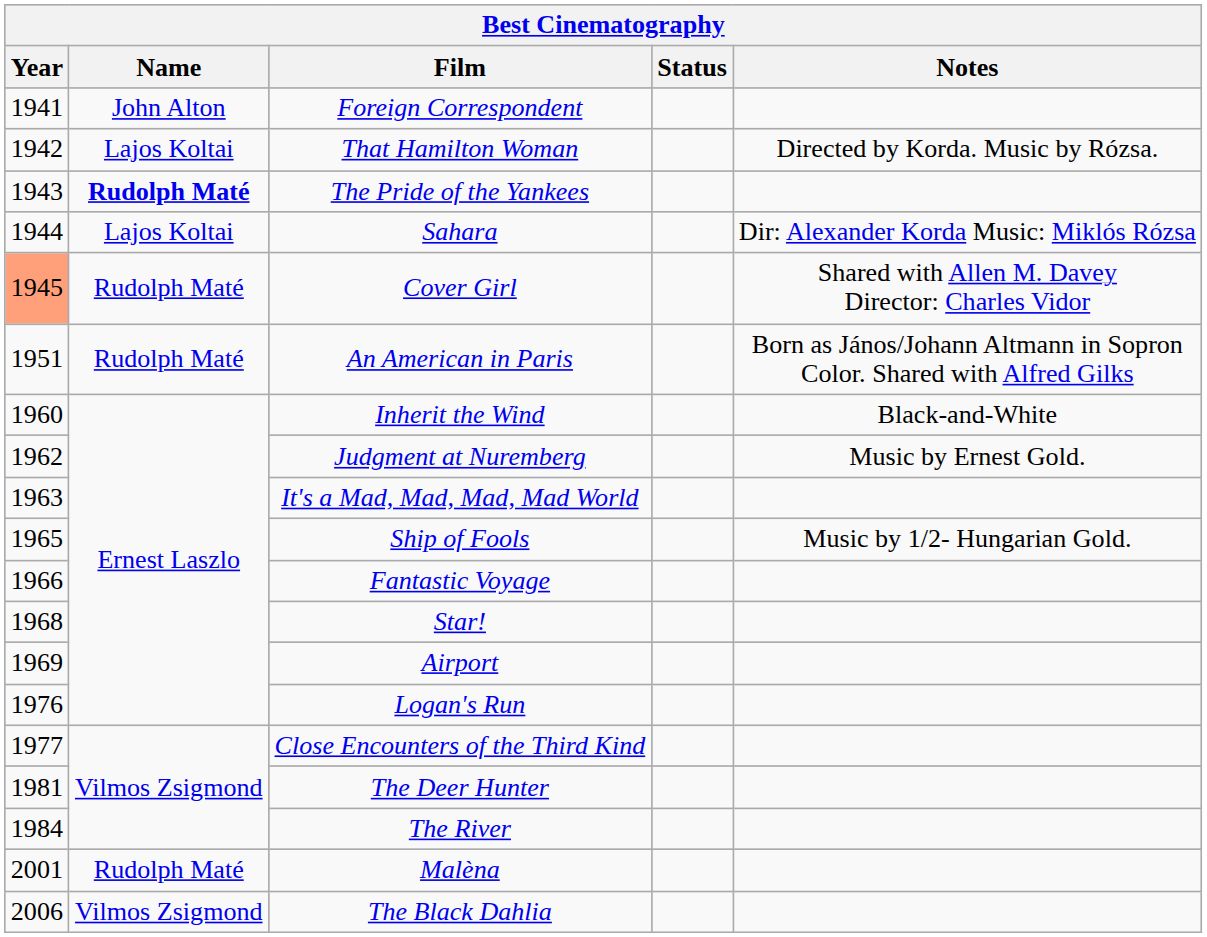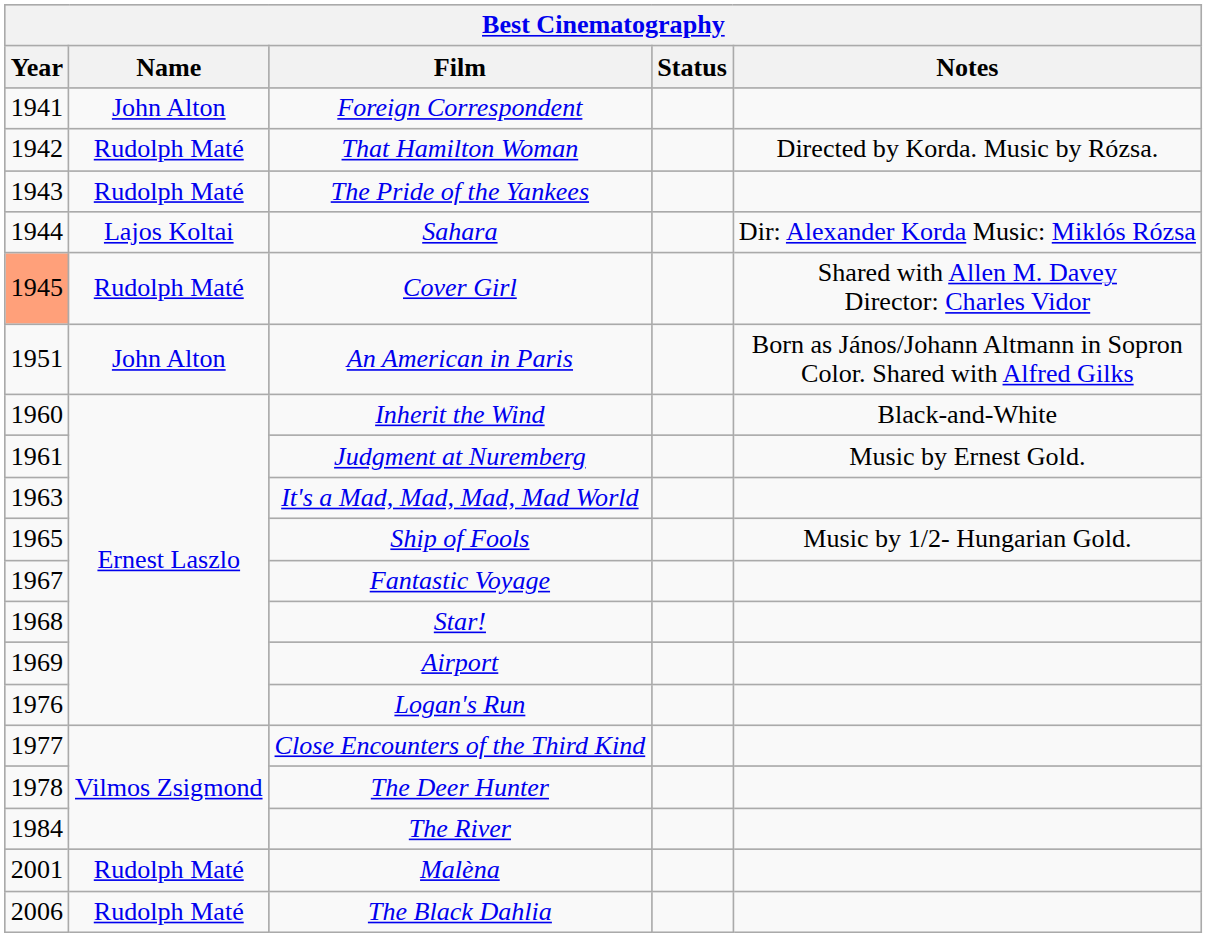That Hamilton Woman | Name: Lajos Koltai -> Rudolph Maté
The Pride of the Yankees | Name: bold -> normal
An American in Paris | Name: Rudolph Maté -> John Alton
Judgment at Nuremberg | Year: 1962 -> 1961
Fantastic Voyage | Year: 1966 -> 1967
The Deer Hunter | Year: 1981 -> 1978
The Black Dahlia | Name: Vilmos Zsigmond -> Rudolph Maté
